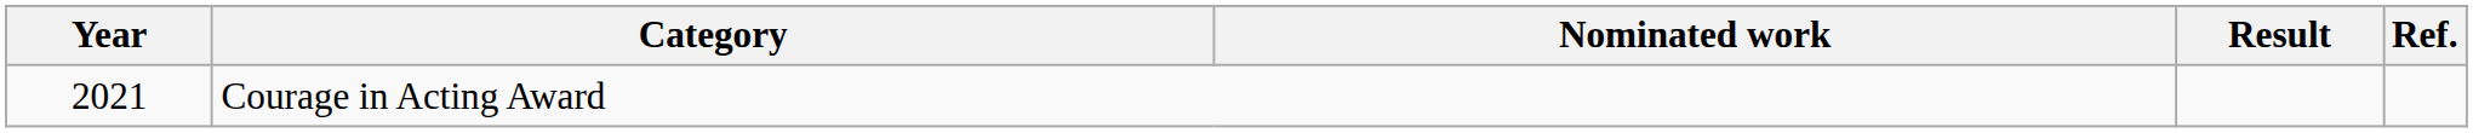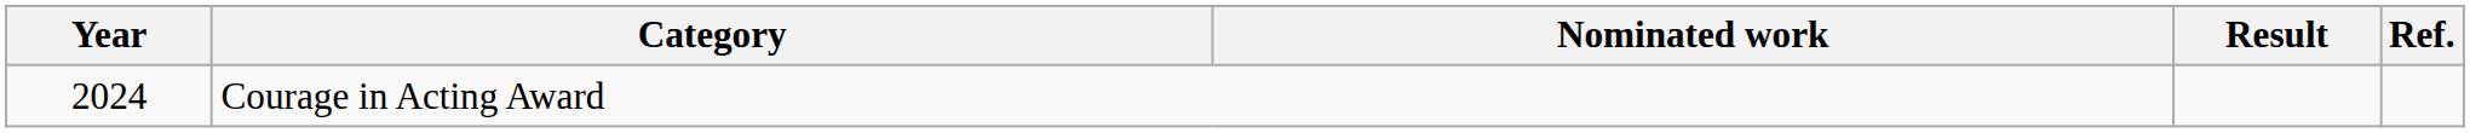Courage in Acting Award | Year: 2021 -> 2024
